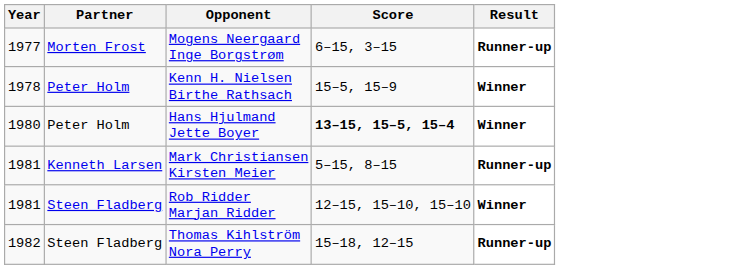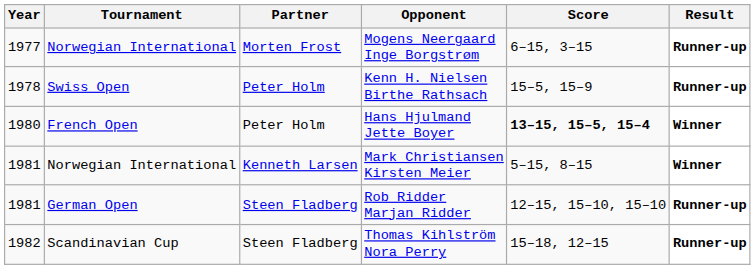+ column: Tournament | Norwegian International | Swiss Open | French Open | Norwegian International | German Open | Scandinavian Cup
Kenn H. Nielsen Birthe Rathsach | Result: Winner -> Runner-up
Mark Christiansen Kirsten Meier | Result: Runner-up -> Winner
Rob Ridder Marjan Ridder | Result: Winner -> Runner-up
